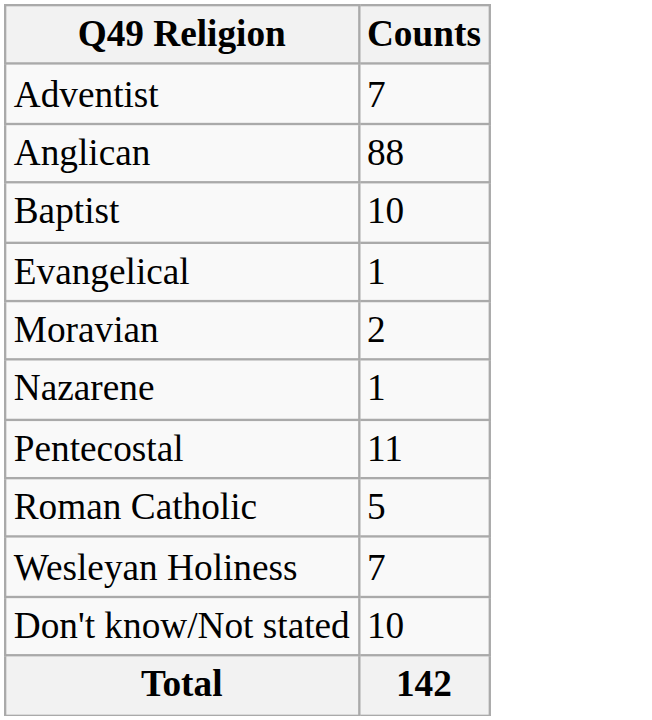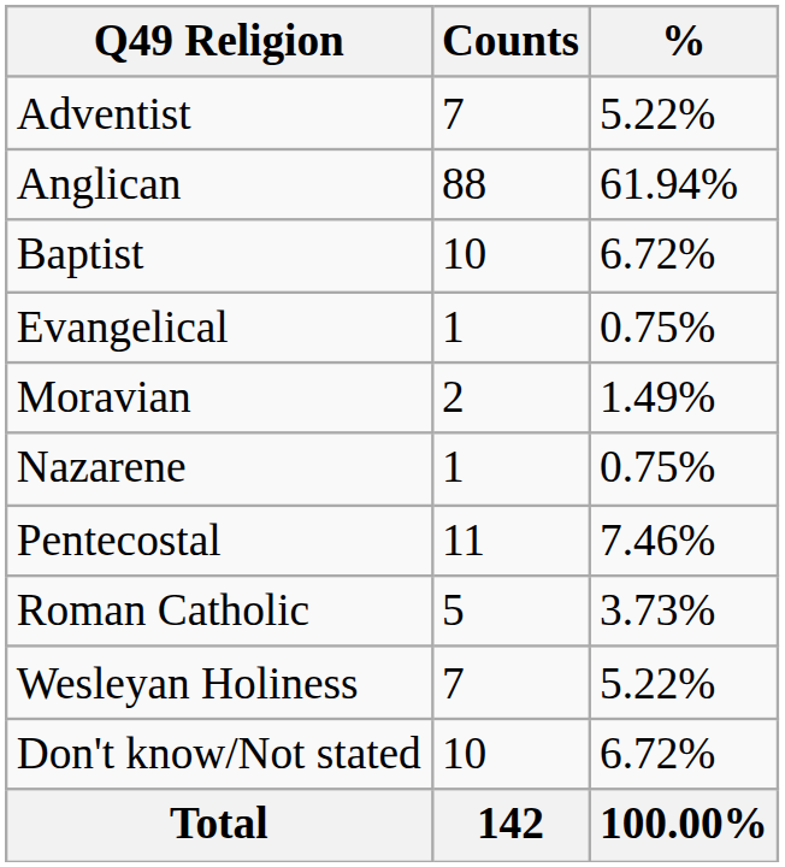+ column: % | 5.22% | 61.94% | 6.72% | 0.75% | 1.49% | 0.75% | 7.46% | 3.73% | 5.22% | 6.72% | 100.00%
